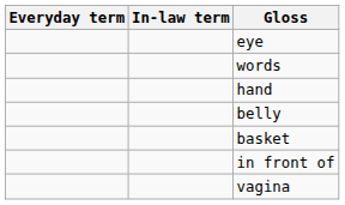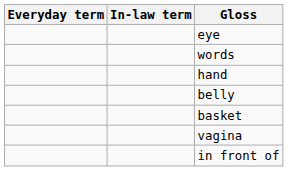rows swapped: in front of <-> vagina
